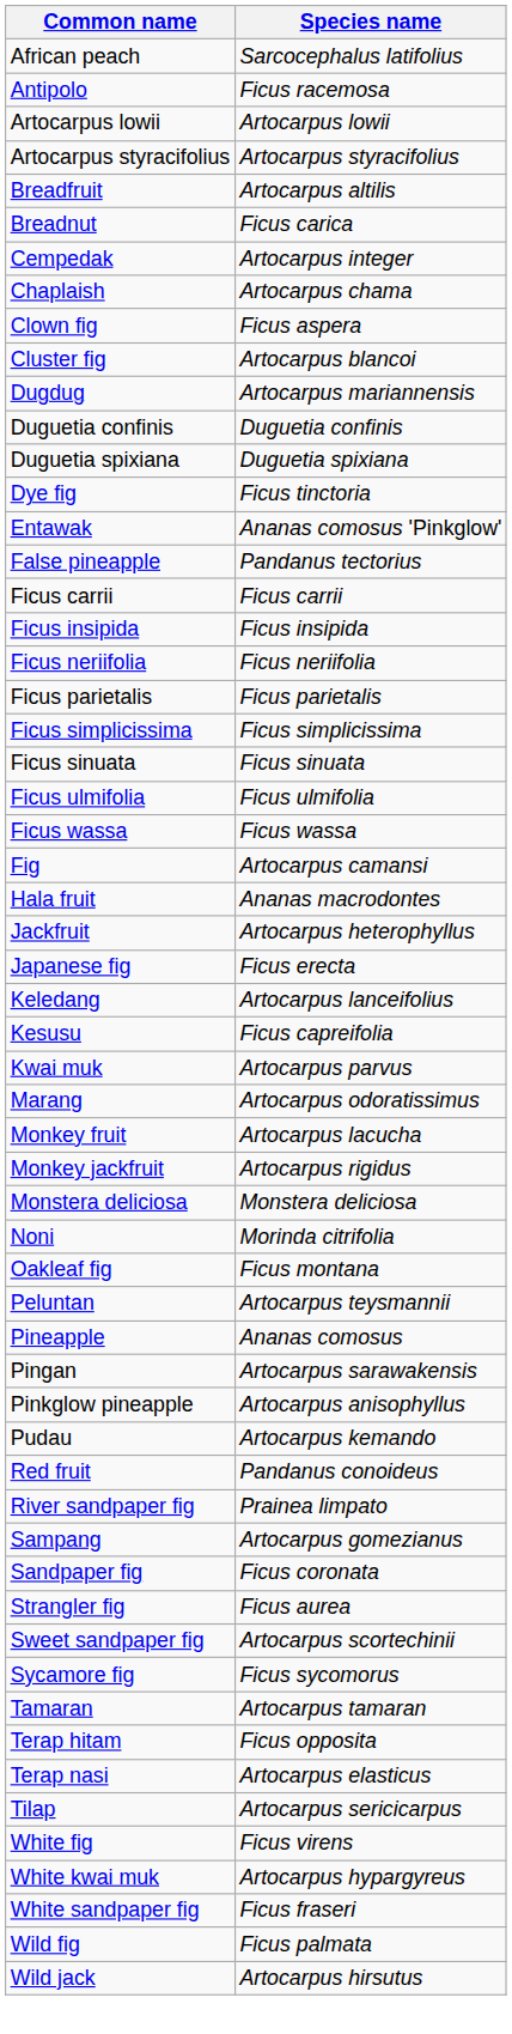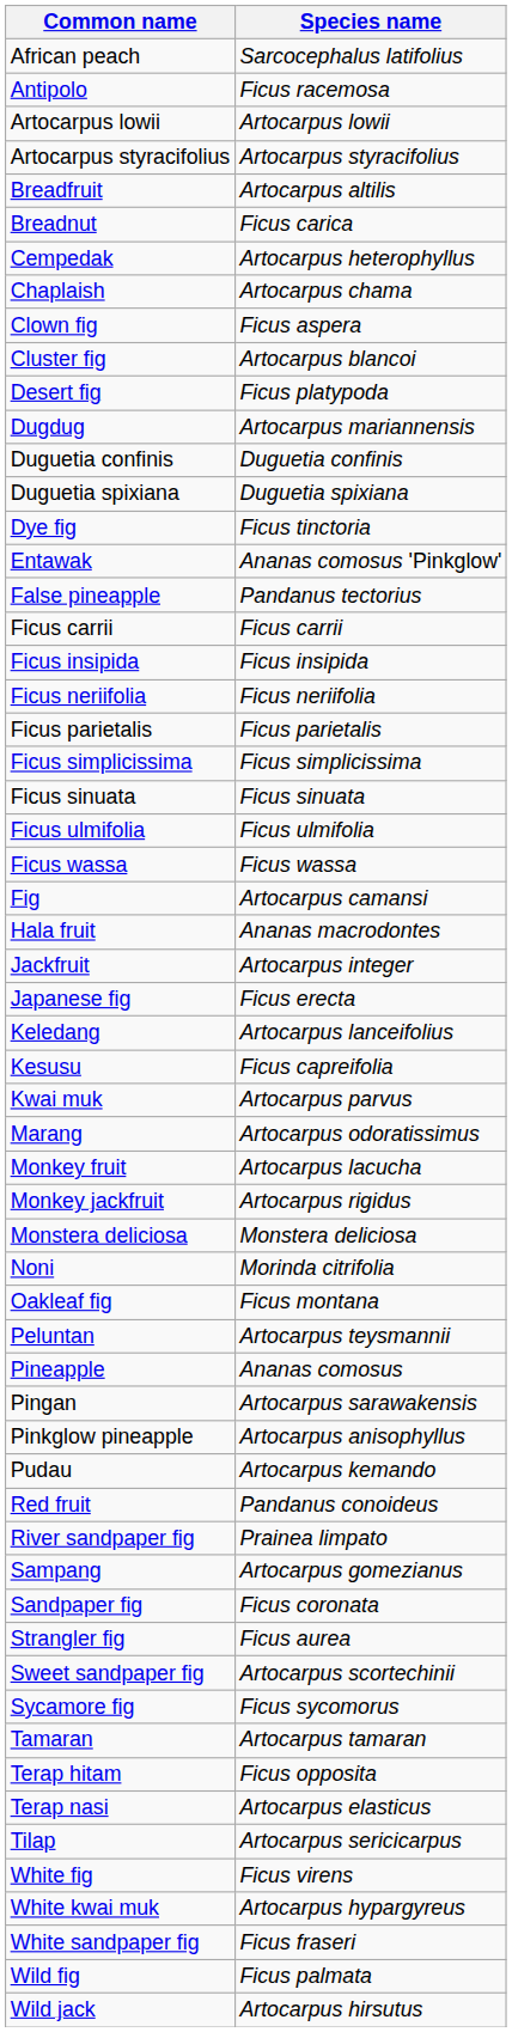Cempedak | Species name: Artocarpus integer -> Artocarpus heterophyllus
+ row: Desert fig | Ficus platypoda
Jackfruit | Species name: Artocarpus heterophyllus -> Artocarpus integer
